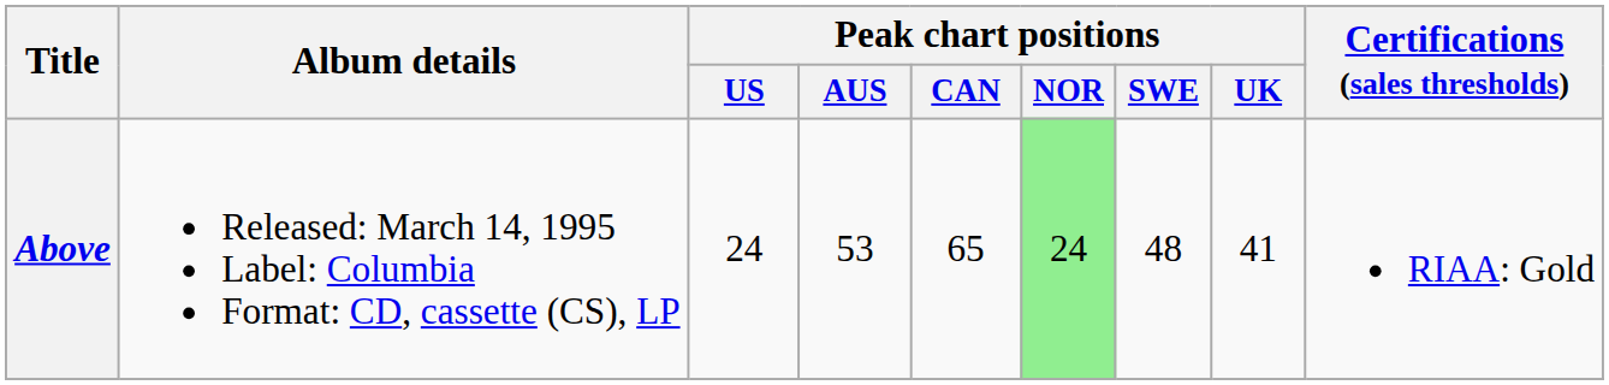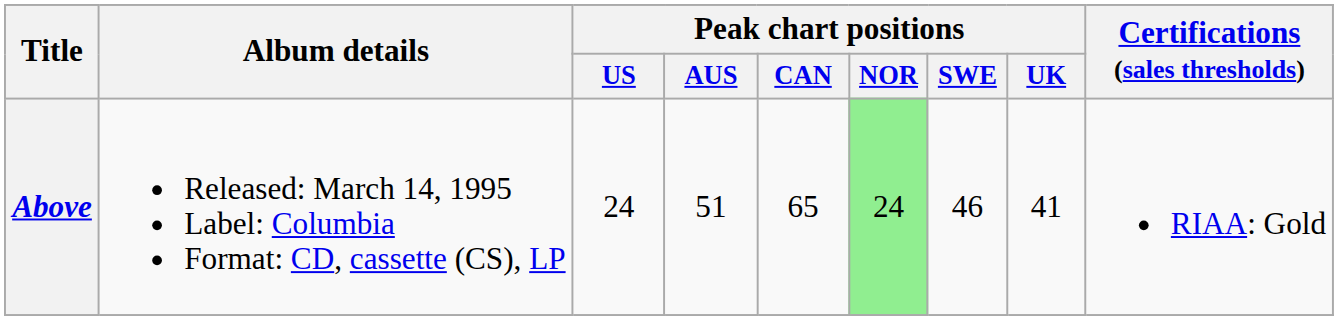Above | Peak chart positions / AUS: 53 -> 51
Above | Peak chart positions / SWE: 48 -> 46
